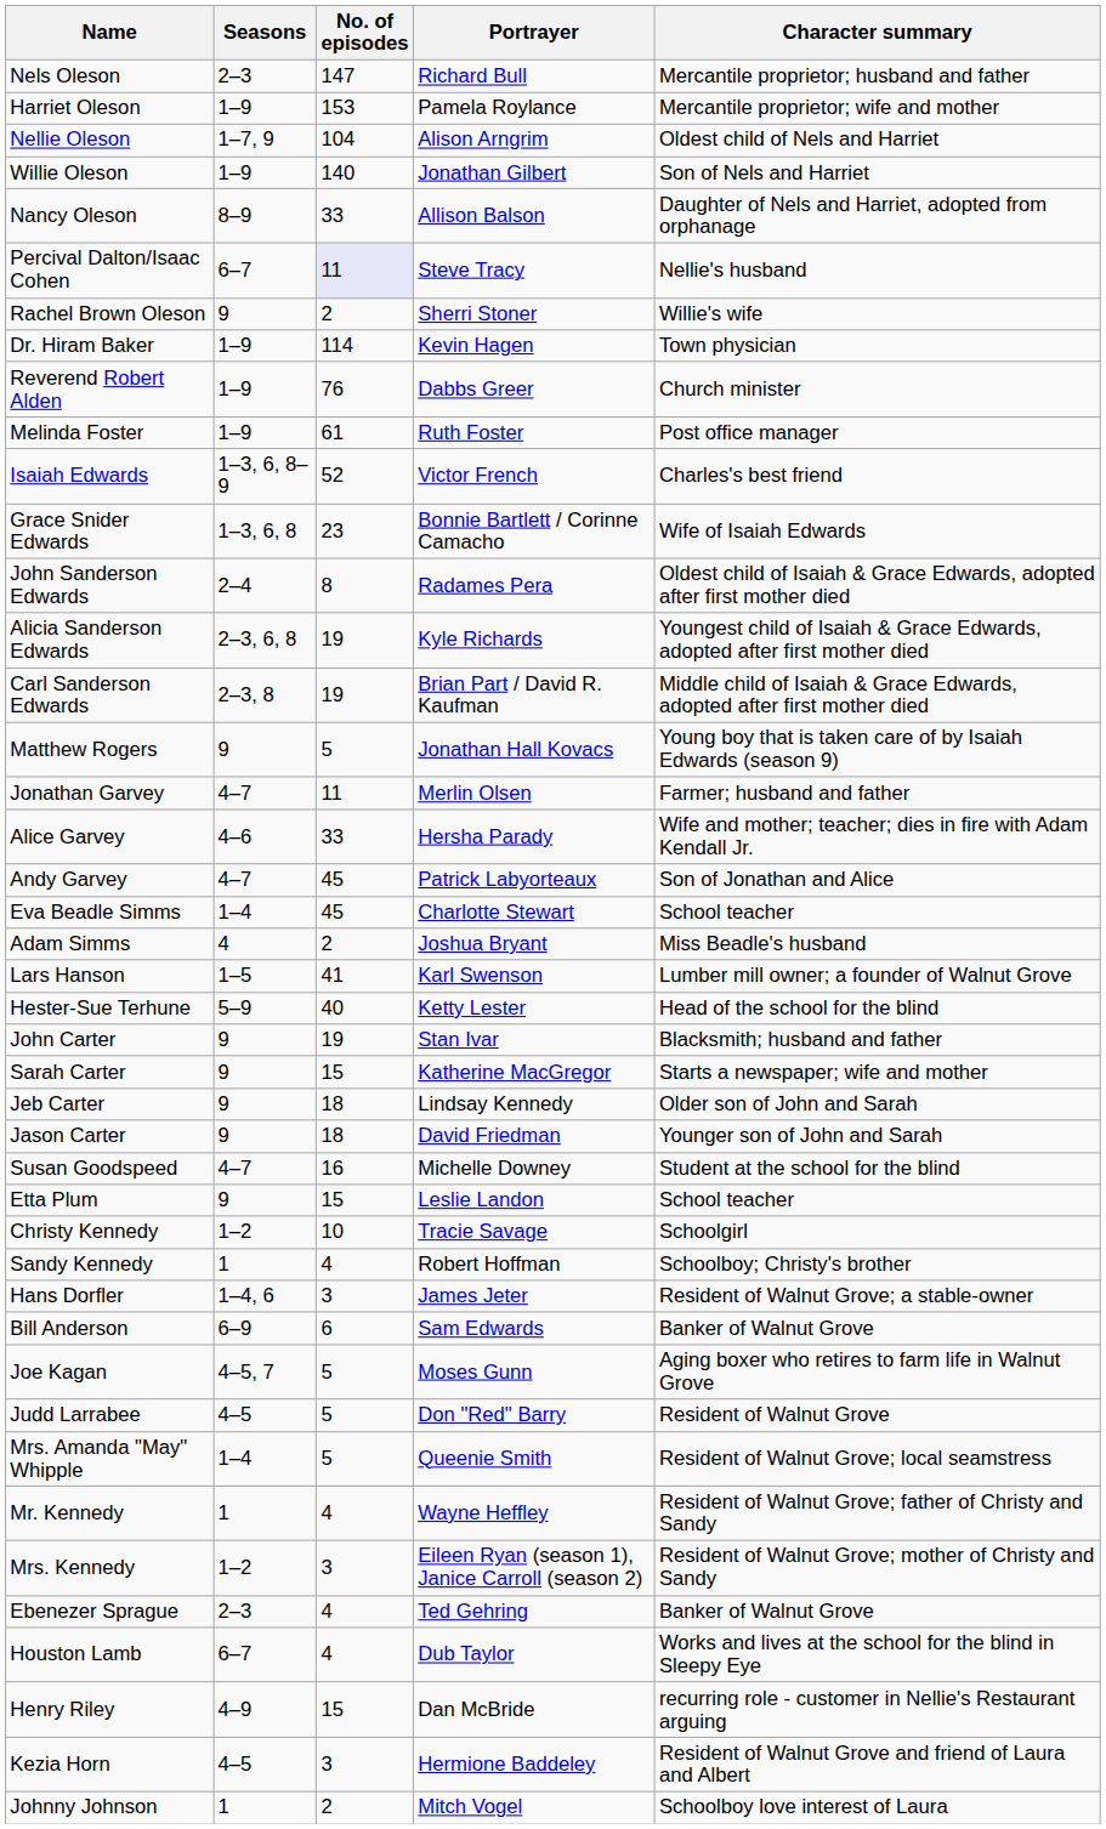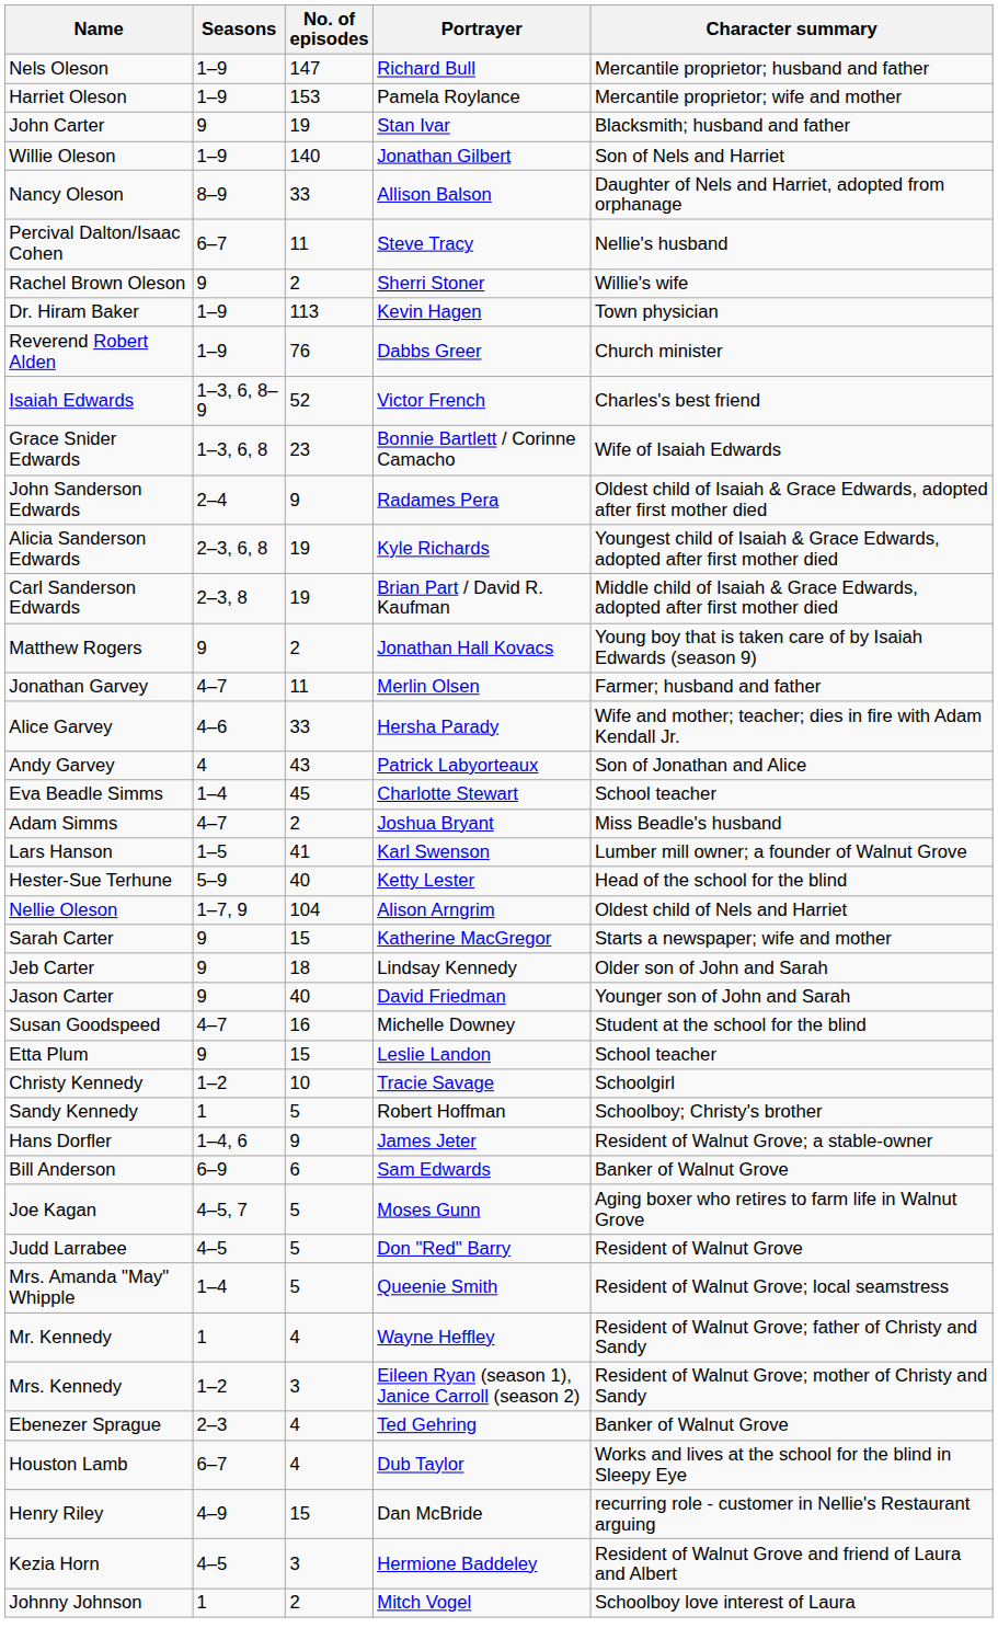Nels Oleson | Seasons: 2–3 -> 1–9
rows swapped: Nellie Oleson <-> John Carter
Percival Dalton/Isaac Cohen | No. of episodes: lavender background -> no background
Dr. Hiram Baker | No. of episodes: 114 -> 113
- row: Melinda Foster | 1–9 | 61 | Ruth Foster | Post office manager
John Sanderson Edwards | No. of episodes: 8 -> 9
Matthew Rogers | No. of episodes: 5 -> 2
Andy Garvey | Seasons: 4–7 -> 4
Andy Garvey | No. of episodes: 45 -> 43
Adam Simms | Seasons: 4 -> 4–7
Jason Carter | No. of episodes: 18 -> 40
Sandy Kennedy | No. of episodes: 4 -> 5
Hans Dorfler | No. of episodes: 3 -> 9
